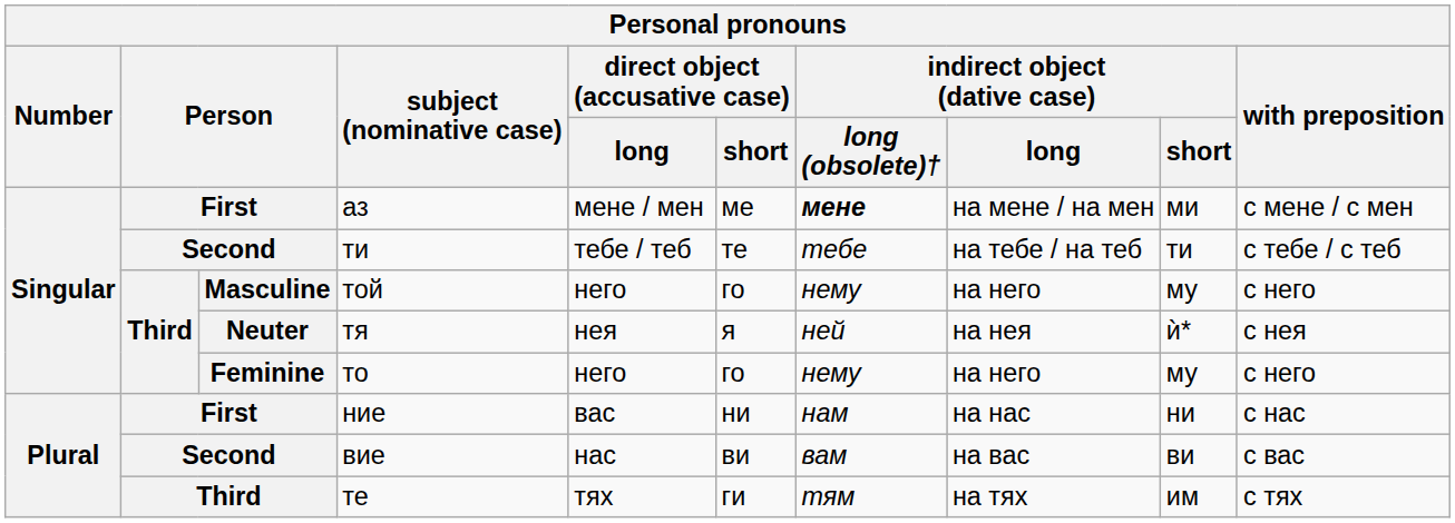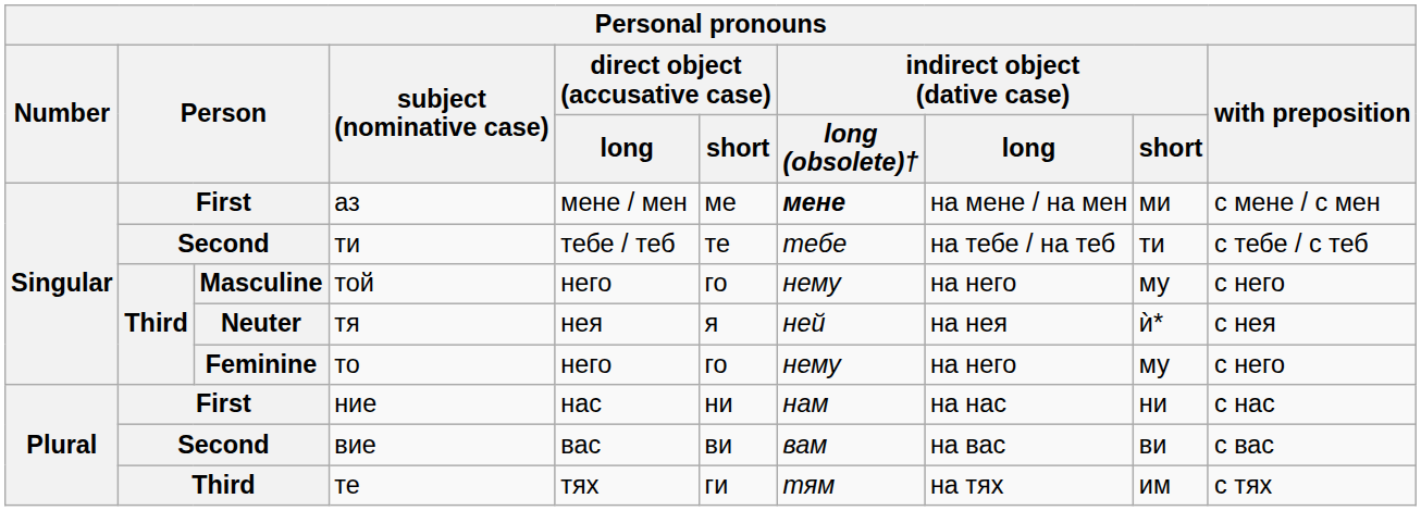ние | direct object (accusative case) / long: вас -> нас
вие | direct object (accusative case) / long: нас -> вас
